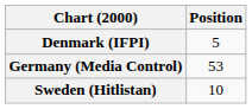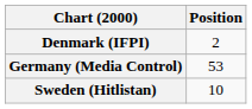Denmark (IFPI) | Position: 5 -> 2
